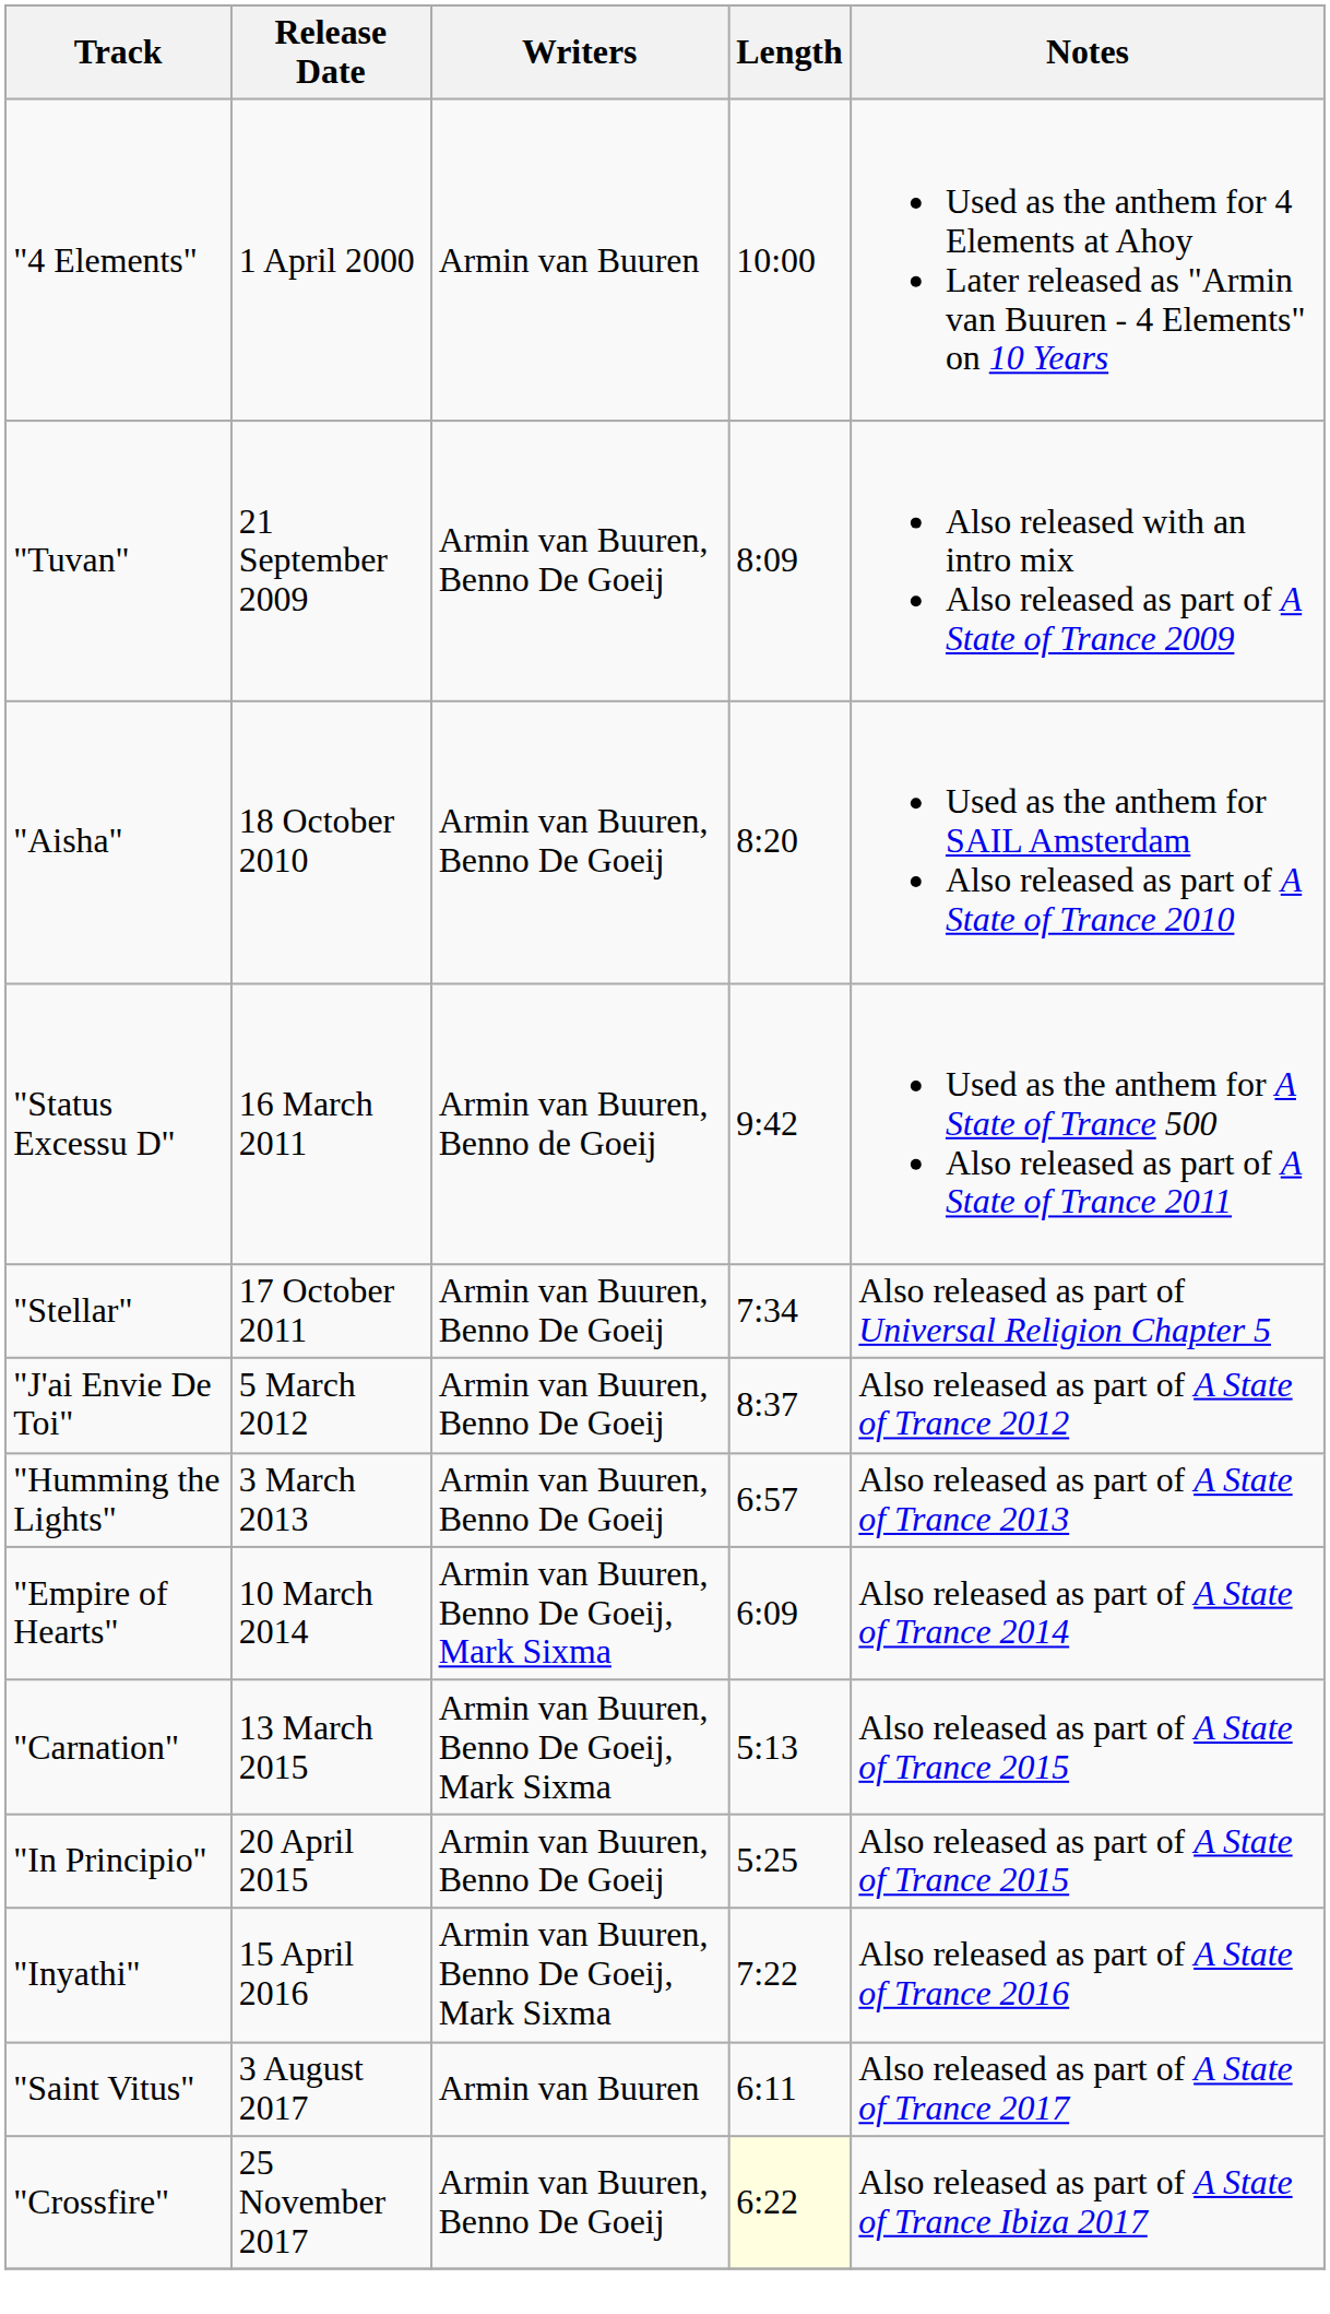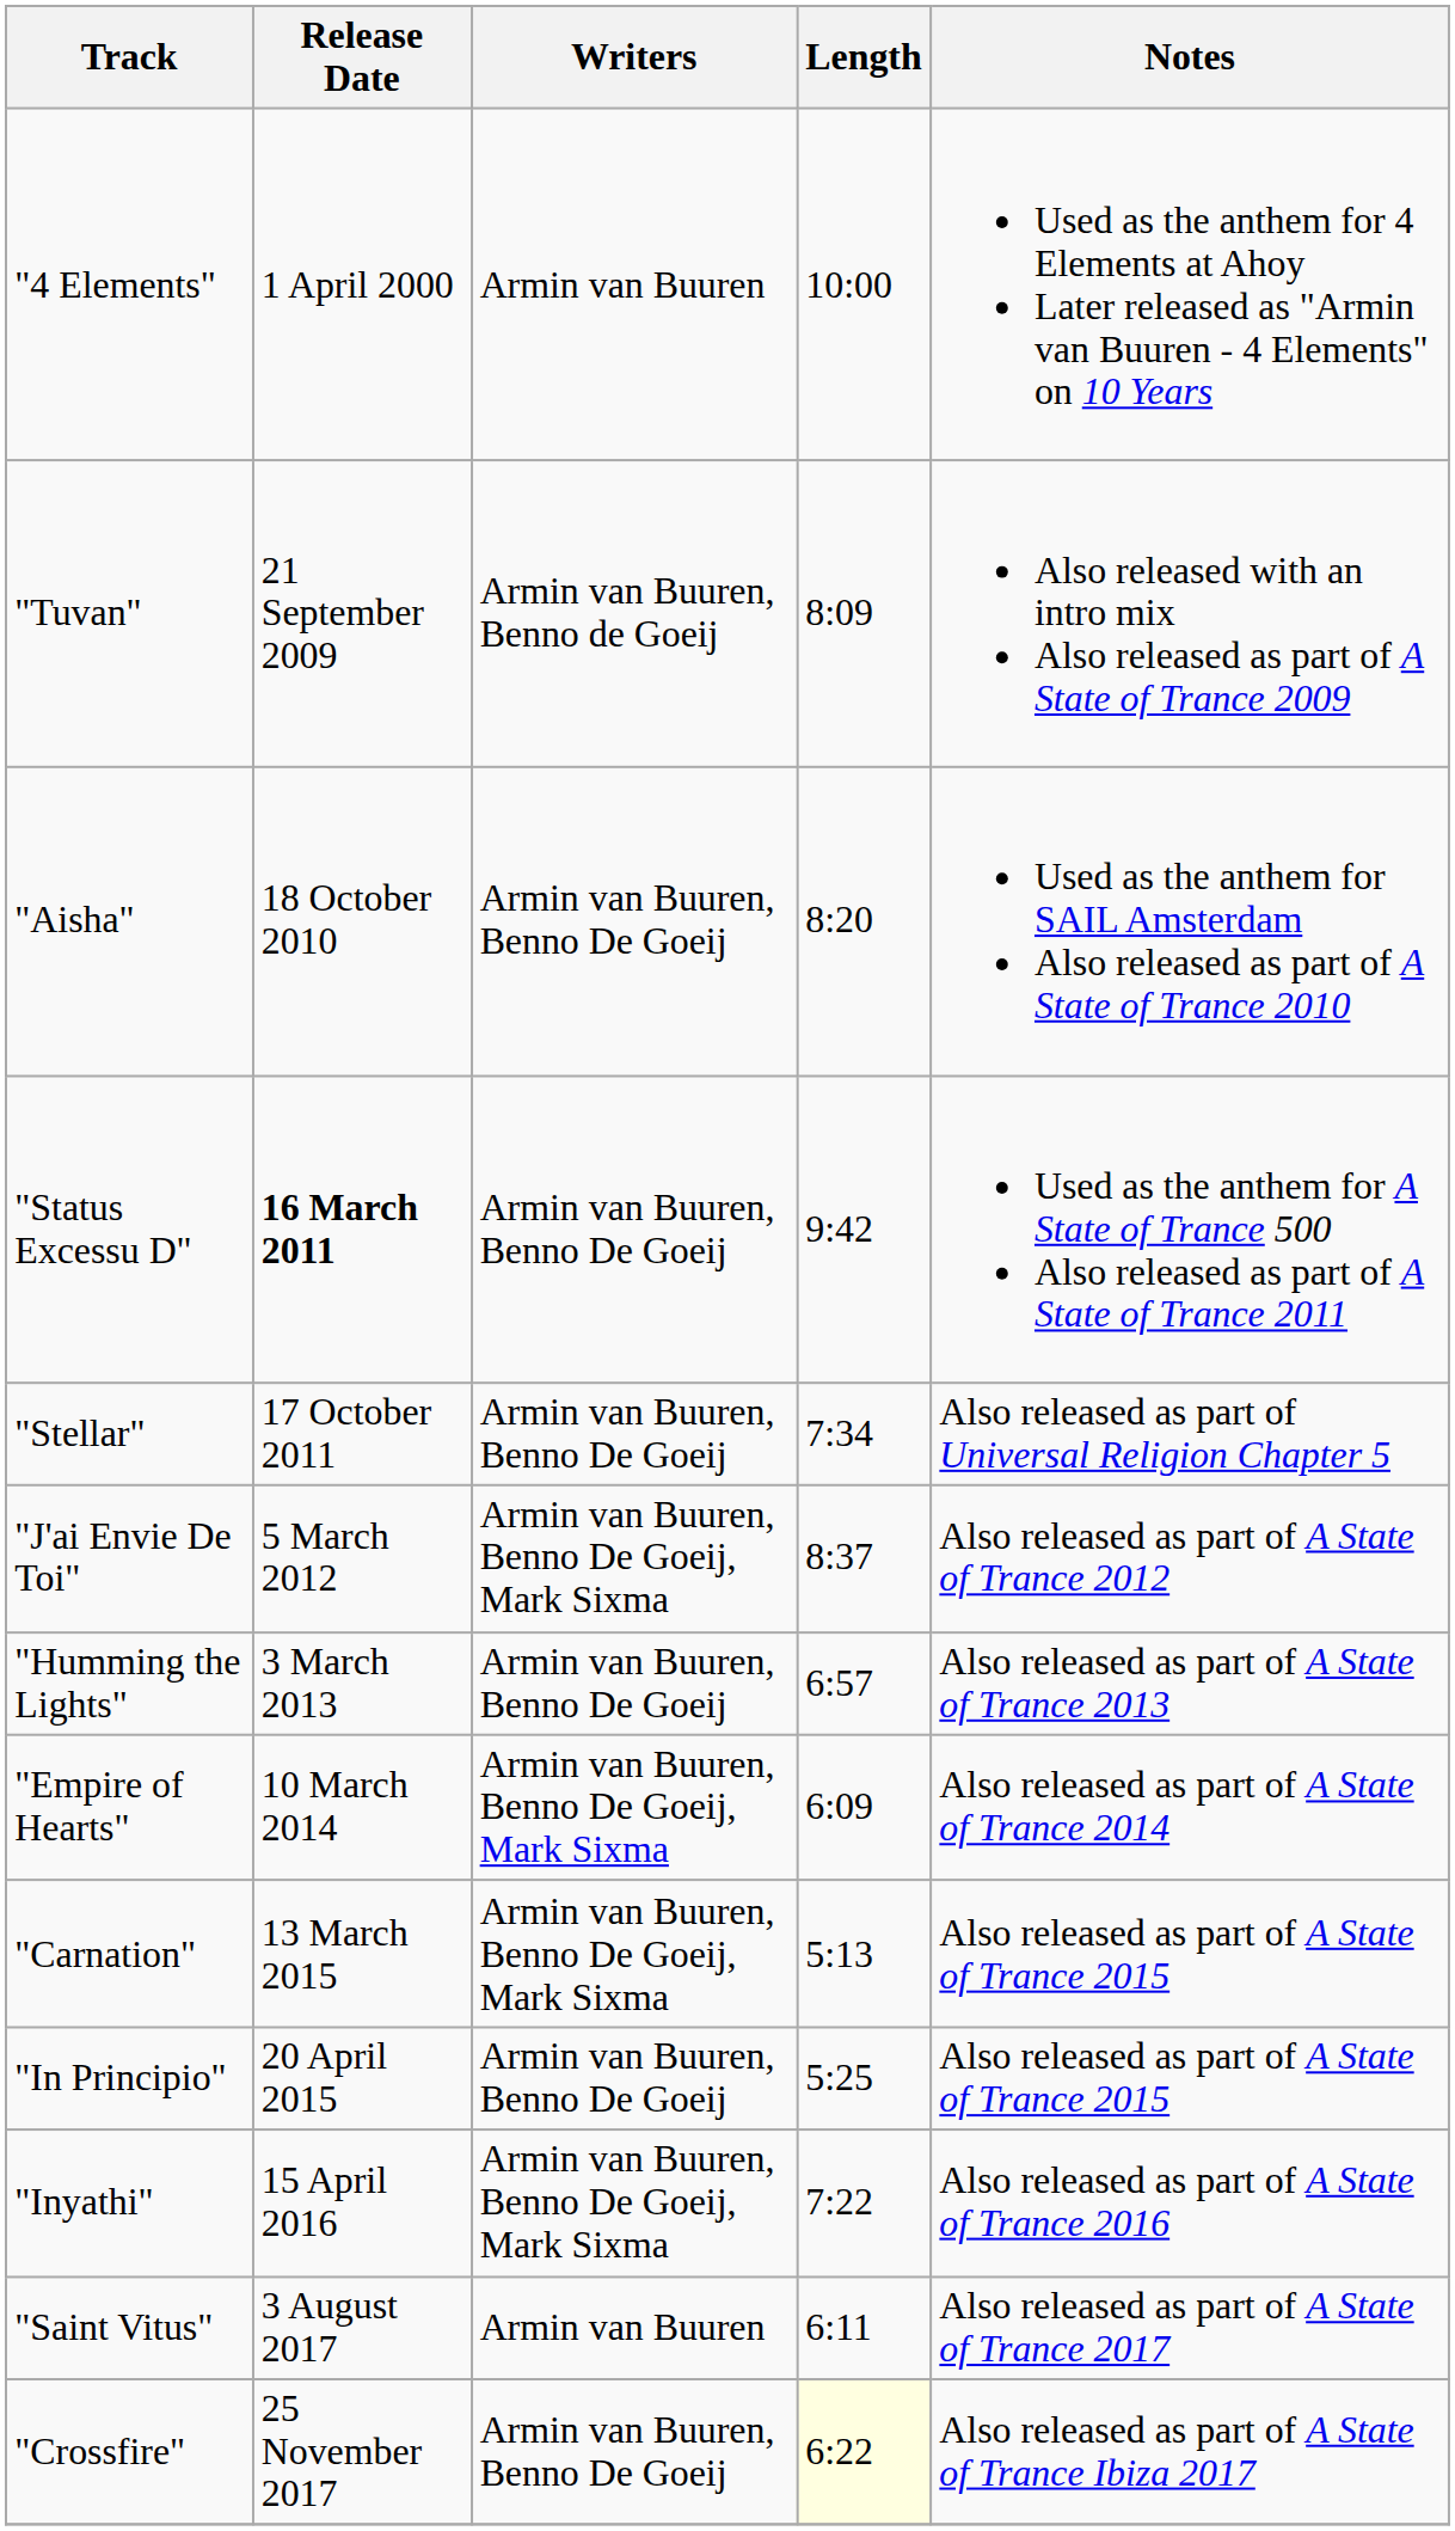"Tuvan" | Writers: Armin van Buuren, Benno De Goeij -> Armin van Buuren, Benno de Goeij
"Status Excessu D" | Release Date: normal -> bold
"Status Excessu D" | Writers: Armin van Buuren, Benno de Goeij -> Armin van Buuren, Benno De Goeij
"J'ai Envie De Toi" | Writers: Armin van Buuren, Benno De Goeij -> Armin van Buuren, Benno De Goeij, Mark Sixma
